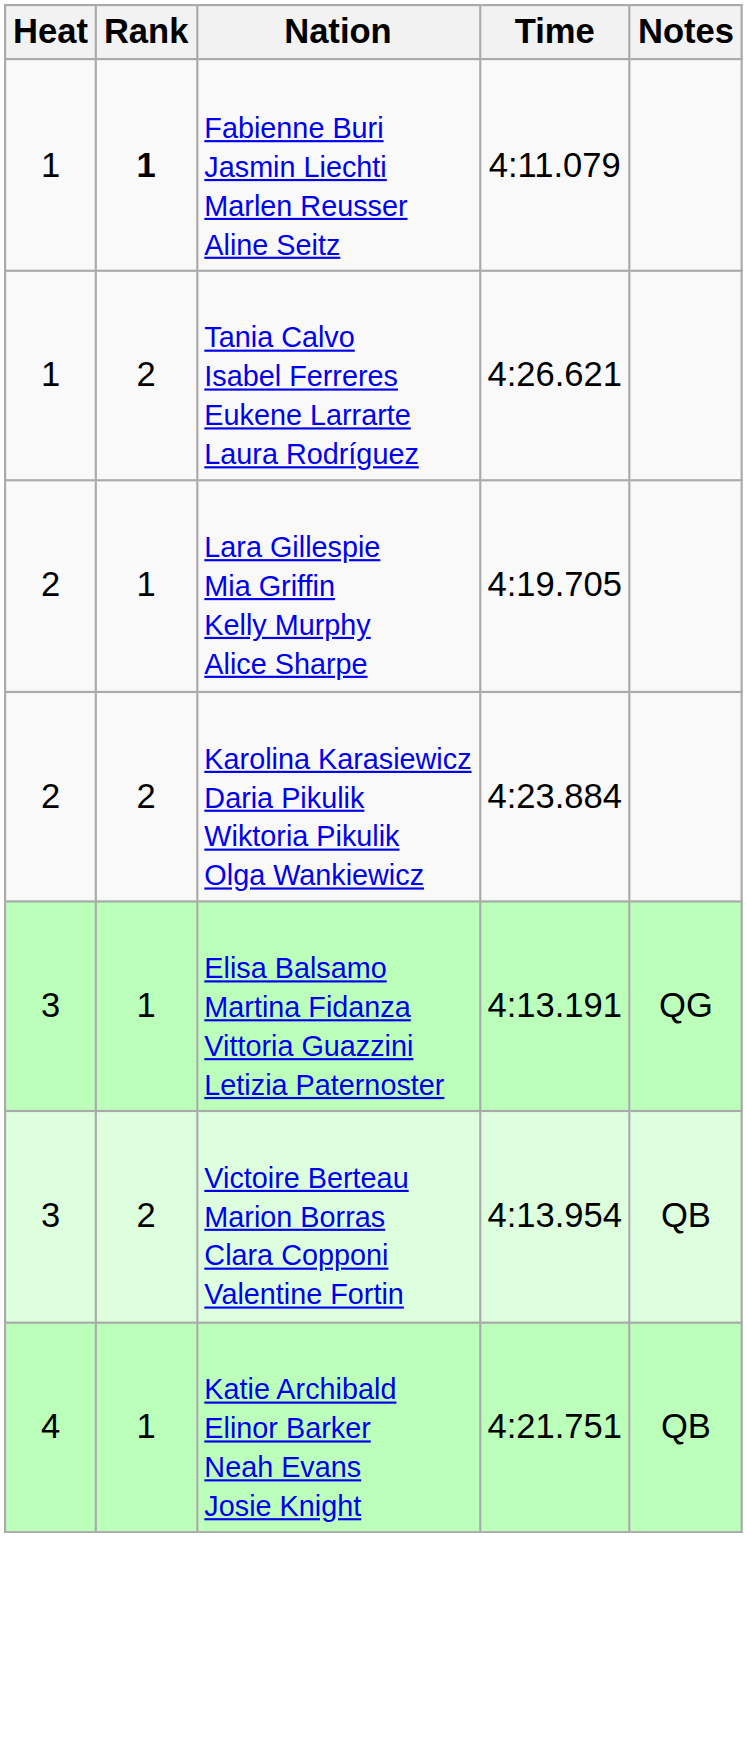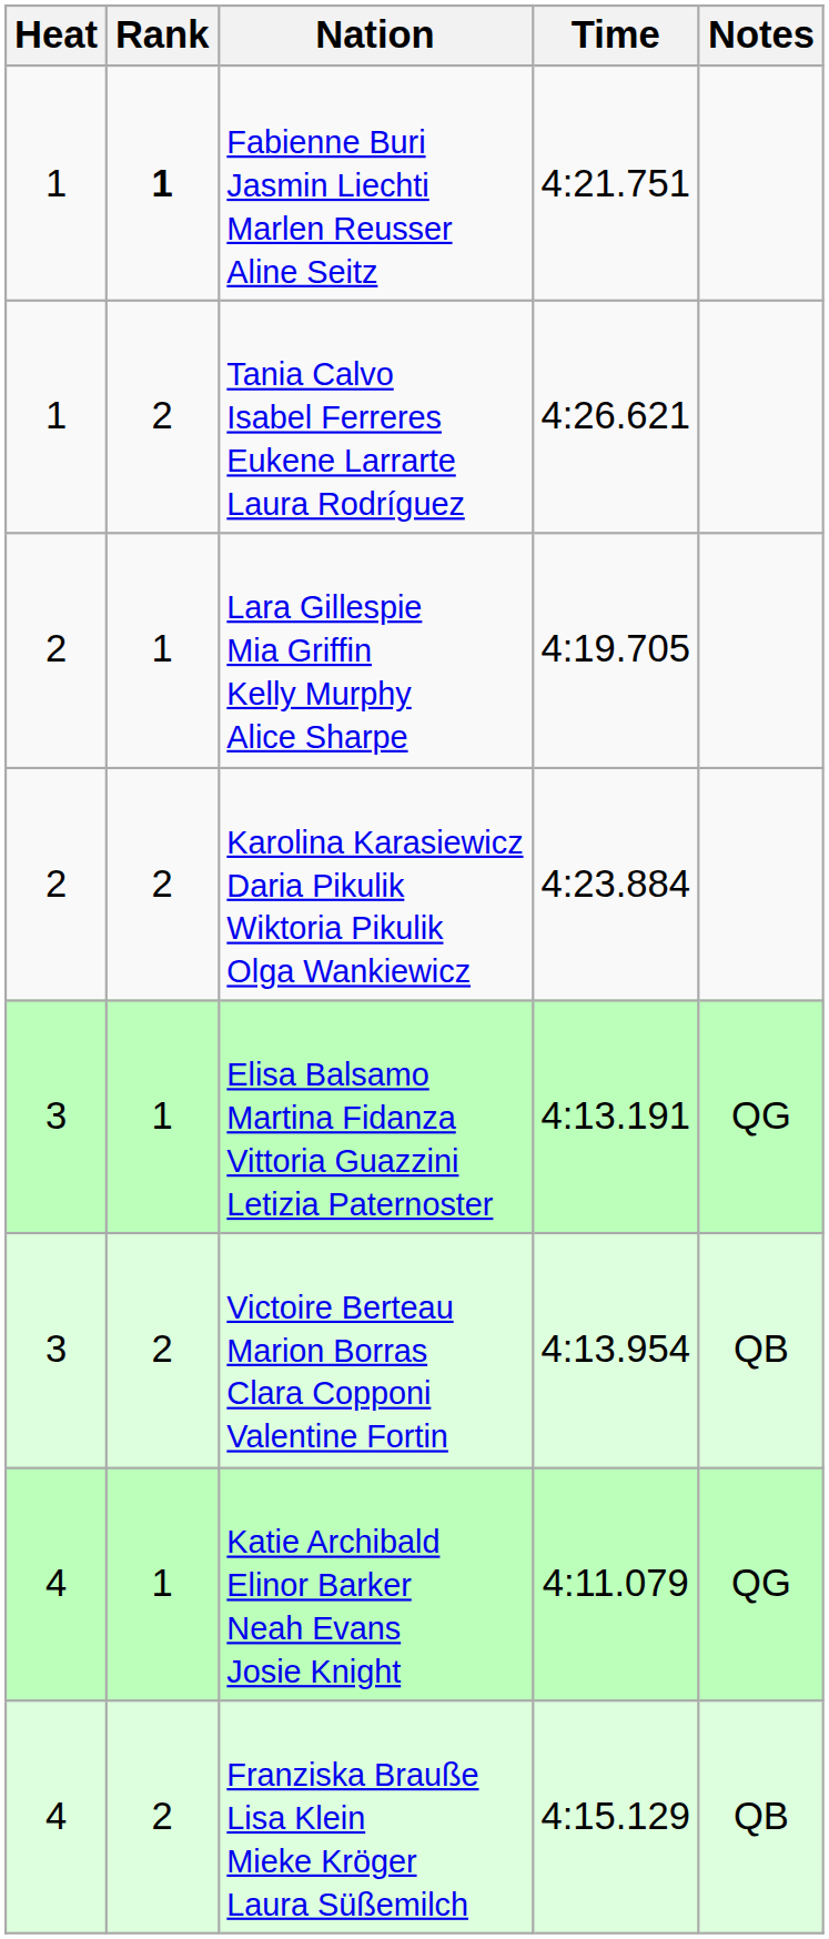Fabienne Buri Jasmin Liechti Marlen Reusser Aline Seitz | Time: 4:11.079 -> 4:21.751
Katie Archibald Elinor Barker Neah Evans Josie Knight | Time: 4:21.751 -> 4:11.079
Katie Archibald Elinor Barker Neah Evans Josie Knight | Notes: QB -> QG
+ row: 4 | 2 | Franziska Brauße Lisa Klein Mieke Kröger Laura Süßemilch | 4:15.129 | QB
